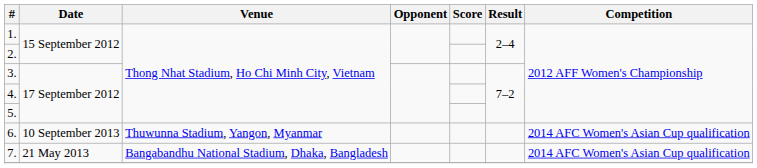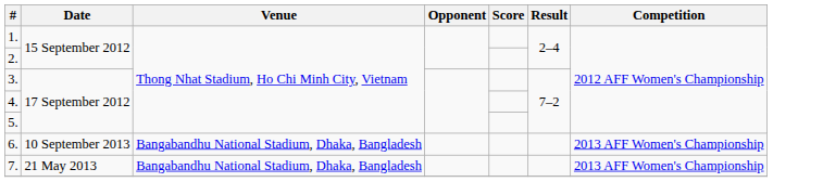6. | Venue: Thuwunna Stadium, Yangon, Myanmar -> Bangabandhu National Stadium, Dhaka, Bangladesh
6. | Competition: 2014 AFC Women's Asian Cup qualification -> 2013 AFF Women's Championship
7. | Competition: 2014 AFC Women's Asian Cup qualification -> 2013 AFF Women's Championship
